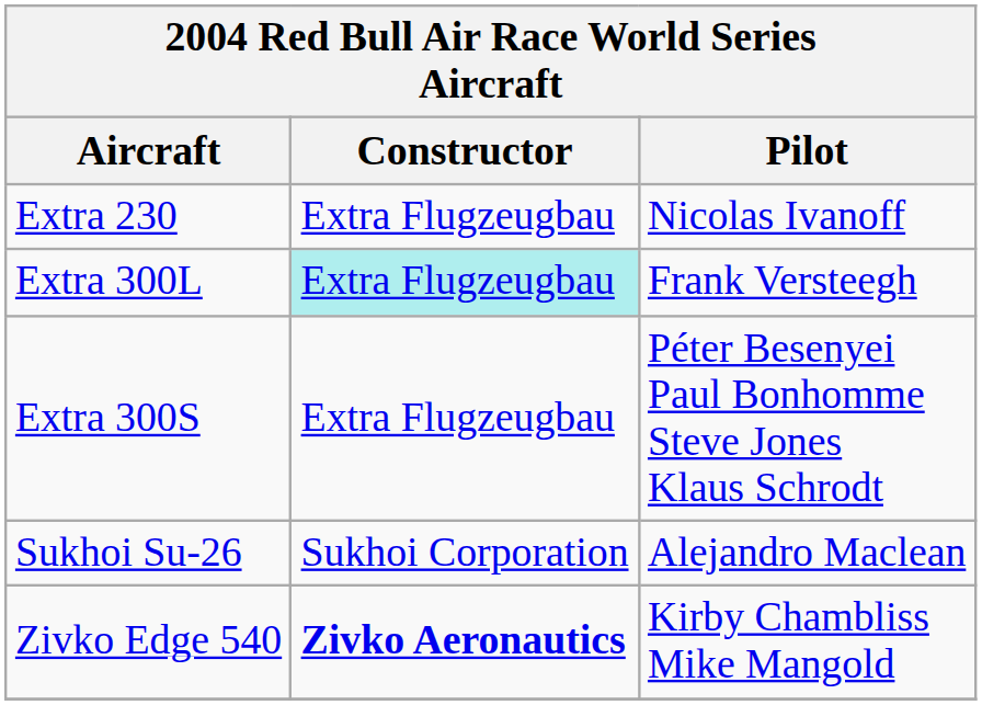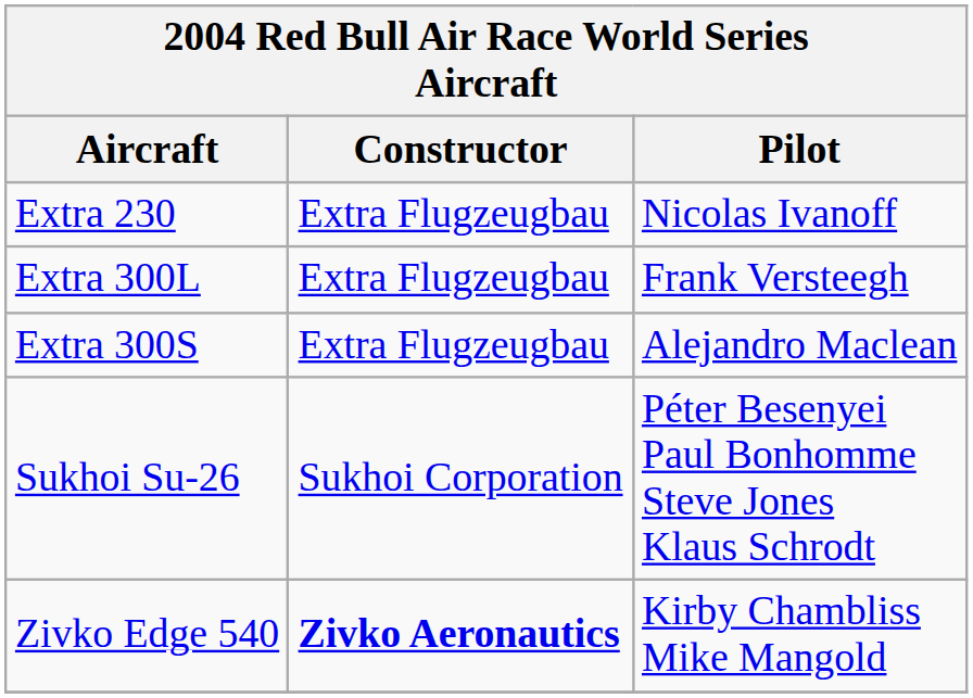Extra 300L | Constructor: paleturquoise background -> no background
Extra 300S | Pilot: Péter Besenyei Paul Bonhomme Steve Jones Klaus Schrodt -> Alejandro Maclean
Sukhoi Su-26 | Pilot: Alejandro Maclean -> Péter Besenyei Paul Bonhomme Steve Jones Klaus Schrodt
